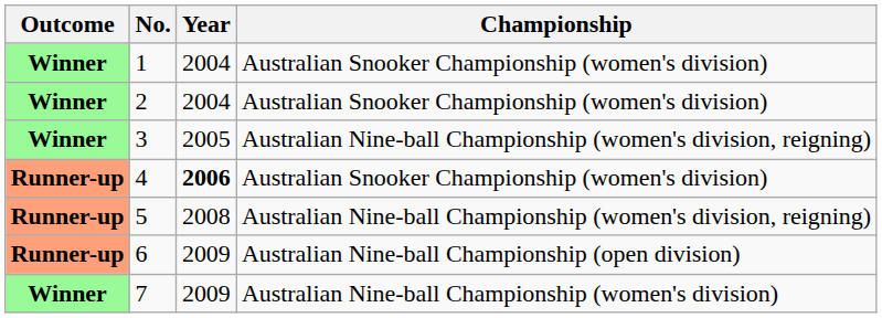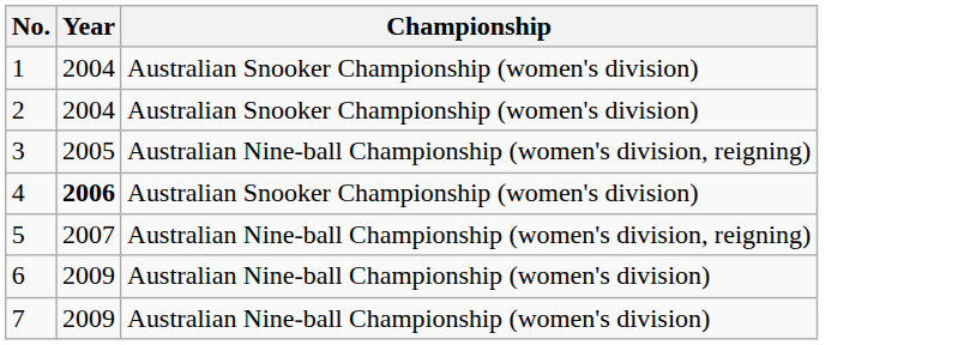- column: Outcome | Winner | Winner | Winner | Runner-up | Runner-up | Runner-up | Winner
5 | Year: 2008 -> 2007
6 | Championship: Australian Nine-ball Championship (open division) -> Australian Nine-ball Championship (women's division)
